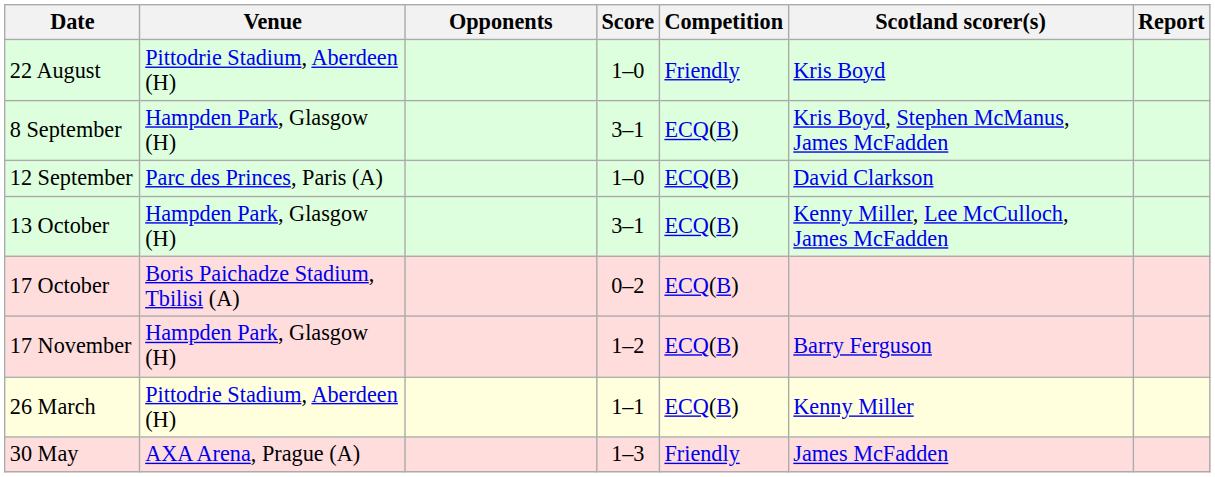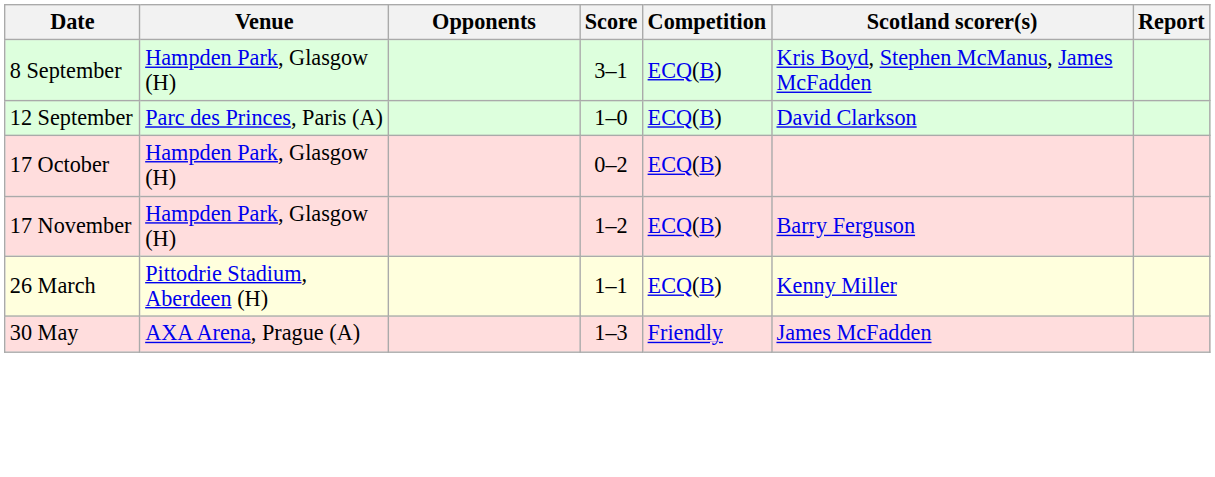- row: 22 August | Pittodrie Stadium, Aberdeen (H) | 1–0 | Friendly | Kris Boyd
- row: 13 October | Hampden Park, Glasgow (H) | 3–1 | ECQ(B) | Kenny Miller, Lee McCulloch, James McFadden
17 October | Venue: Boris Paichadze Stadium, Tbilisi (A) -> Hampden Park, Glasgow (H)
